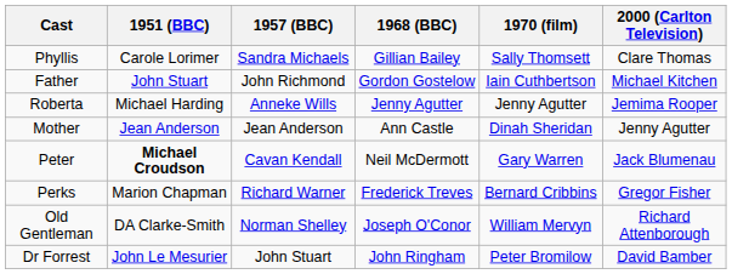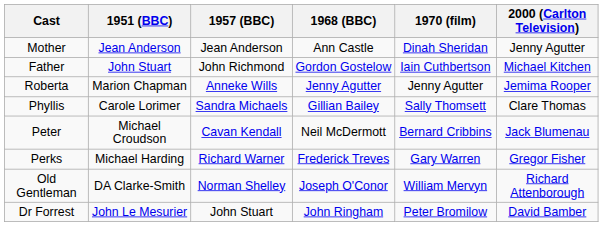rows swapped: Mother <-> Phyllis
Roberta | 1951 (BBC): Michael Harding -> Marion Chapman
Peter | 1951 (BBC): bold -> normal
Peter | 1970 (film): Gary Warren -> Bernard Cribbins
Perks | 1951 (BBC): Marion Chapman -> Michael Harding
Perks | 1970 (film): Bernard Cribbins -> Gary Warren
